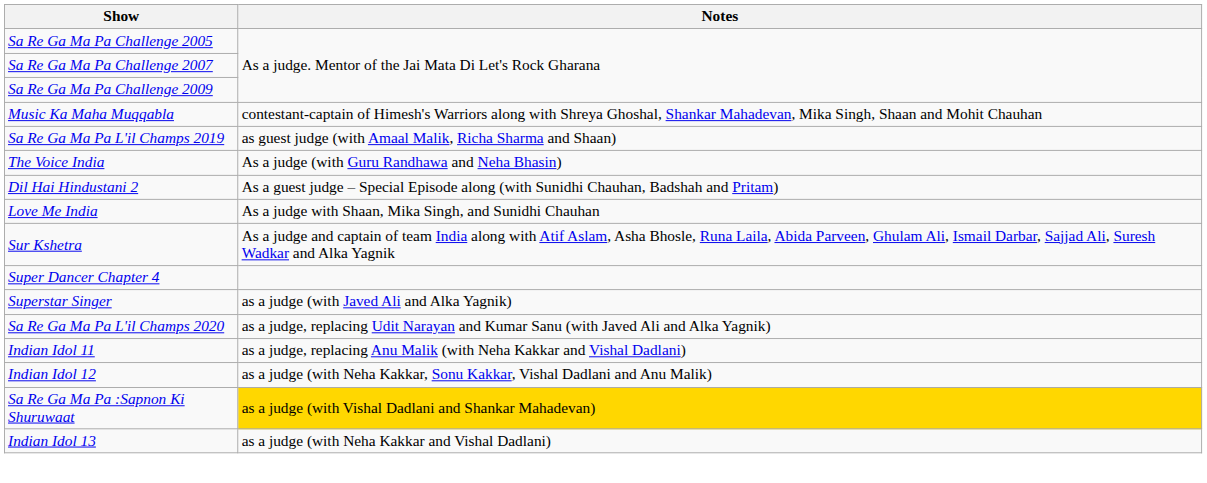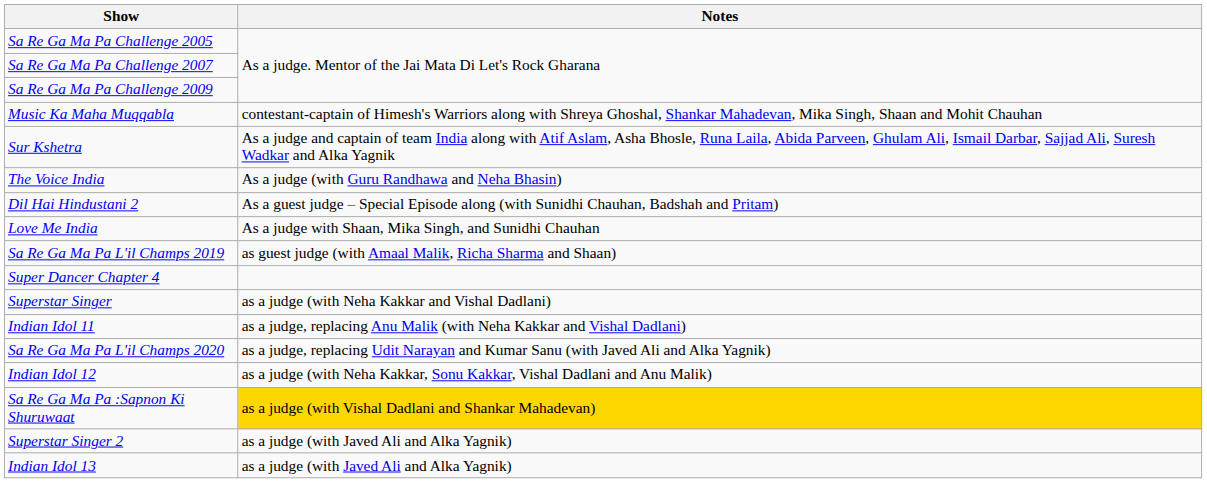rows swapped: Sur Kshetra <-> Sa Re Ga Ma Pa L'il Champs 2019
Superstar Singer | Notes: as a judge (with Javed Ali and Alka Yagnik) -> as a judge (with Neha Kakkar and Vishal Dadlani)
rows swapped: Indian Idol 11 <-> Sa Re Ga Ma Pa L'il Champs 2020
+ row: Superstar Singer 2 | as a judge (with Javed Ali and Alka Yagnik)
Indian Idol 13 | Notes: as a judge (with Neha Kakkar and Vishal Dadlani) -> as a judge (with Javed Ali and Alka Yagnik)
